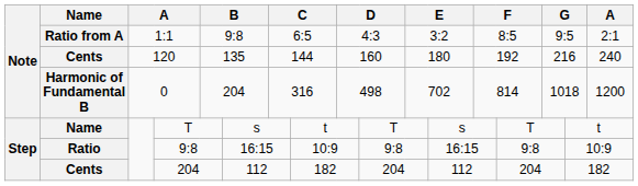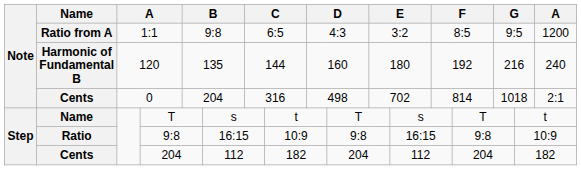1:1 | column 17: 2:1 -> 1200
120 | Name: Cents -> Harmonic of Fundamental B
0 | Name: Harmonic of Fundamental B -> Cents
0 | column 17: 1200 -> 2:1
